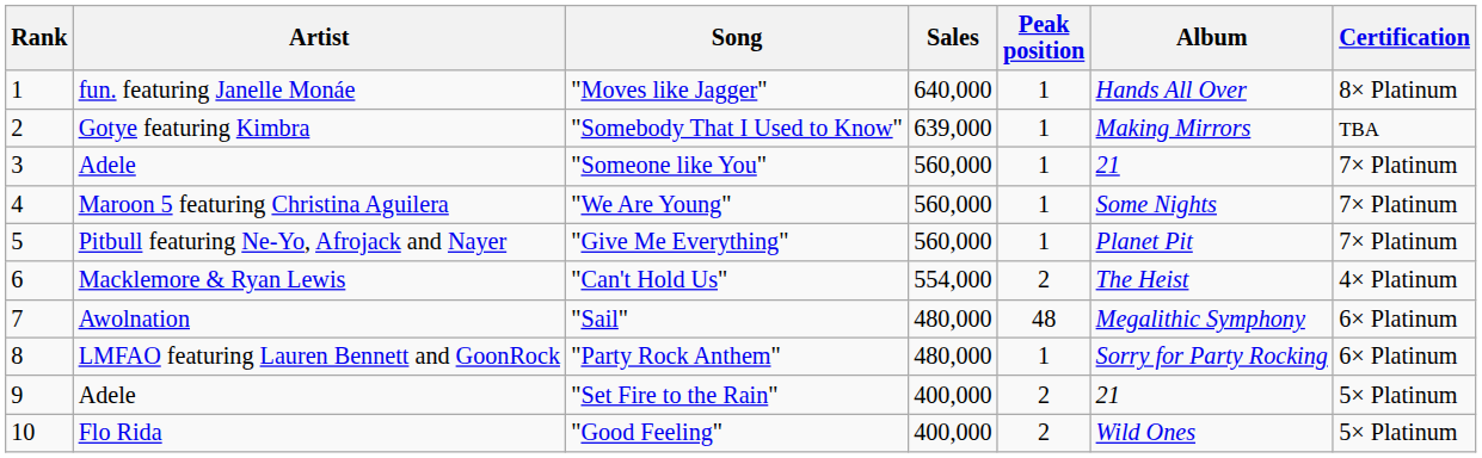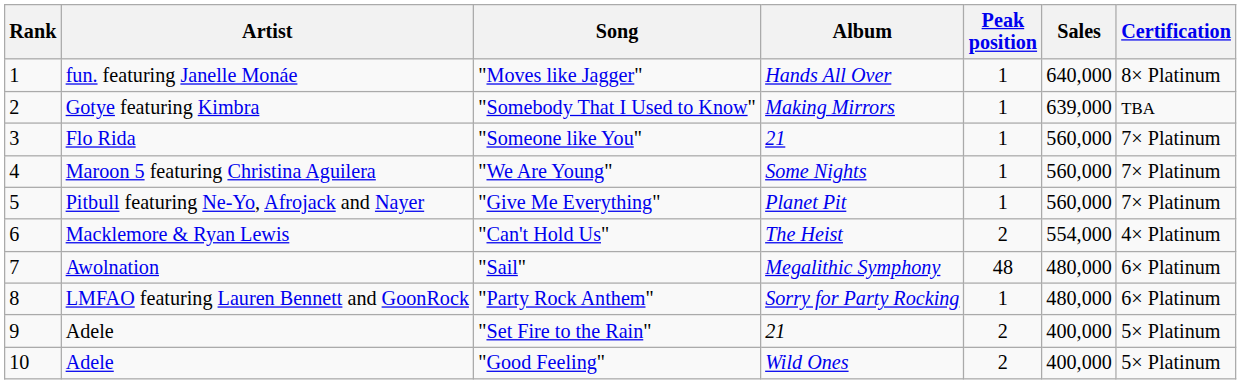columns swapped: Album <-> Sales
"Someone like You" | Artist: Adele -> Flo Rida
"Good Feeling" | Artist: Flo Rida -> Adele
